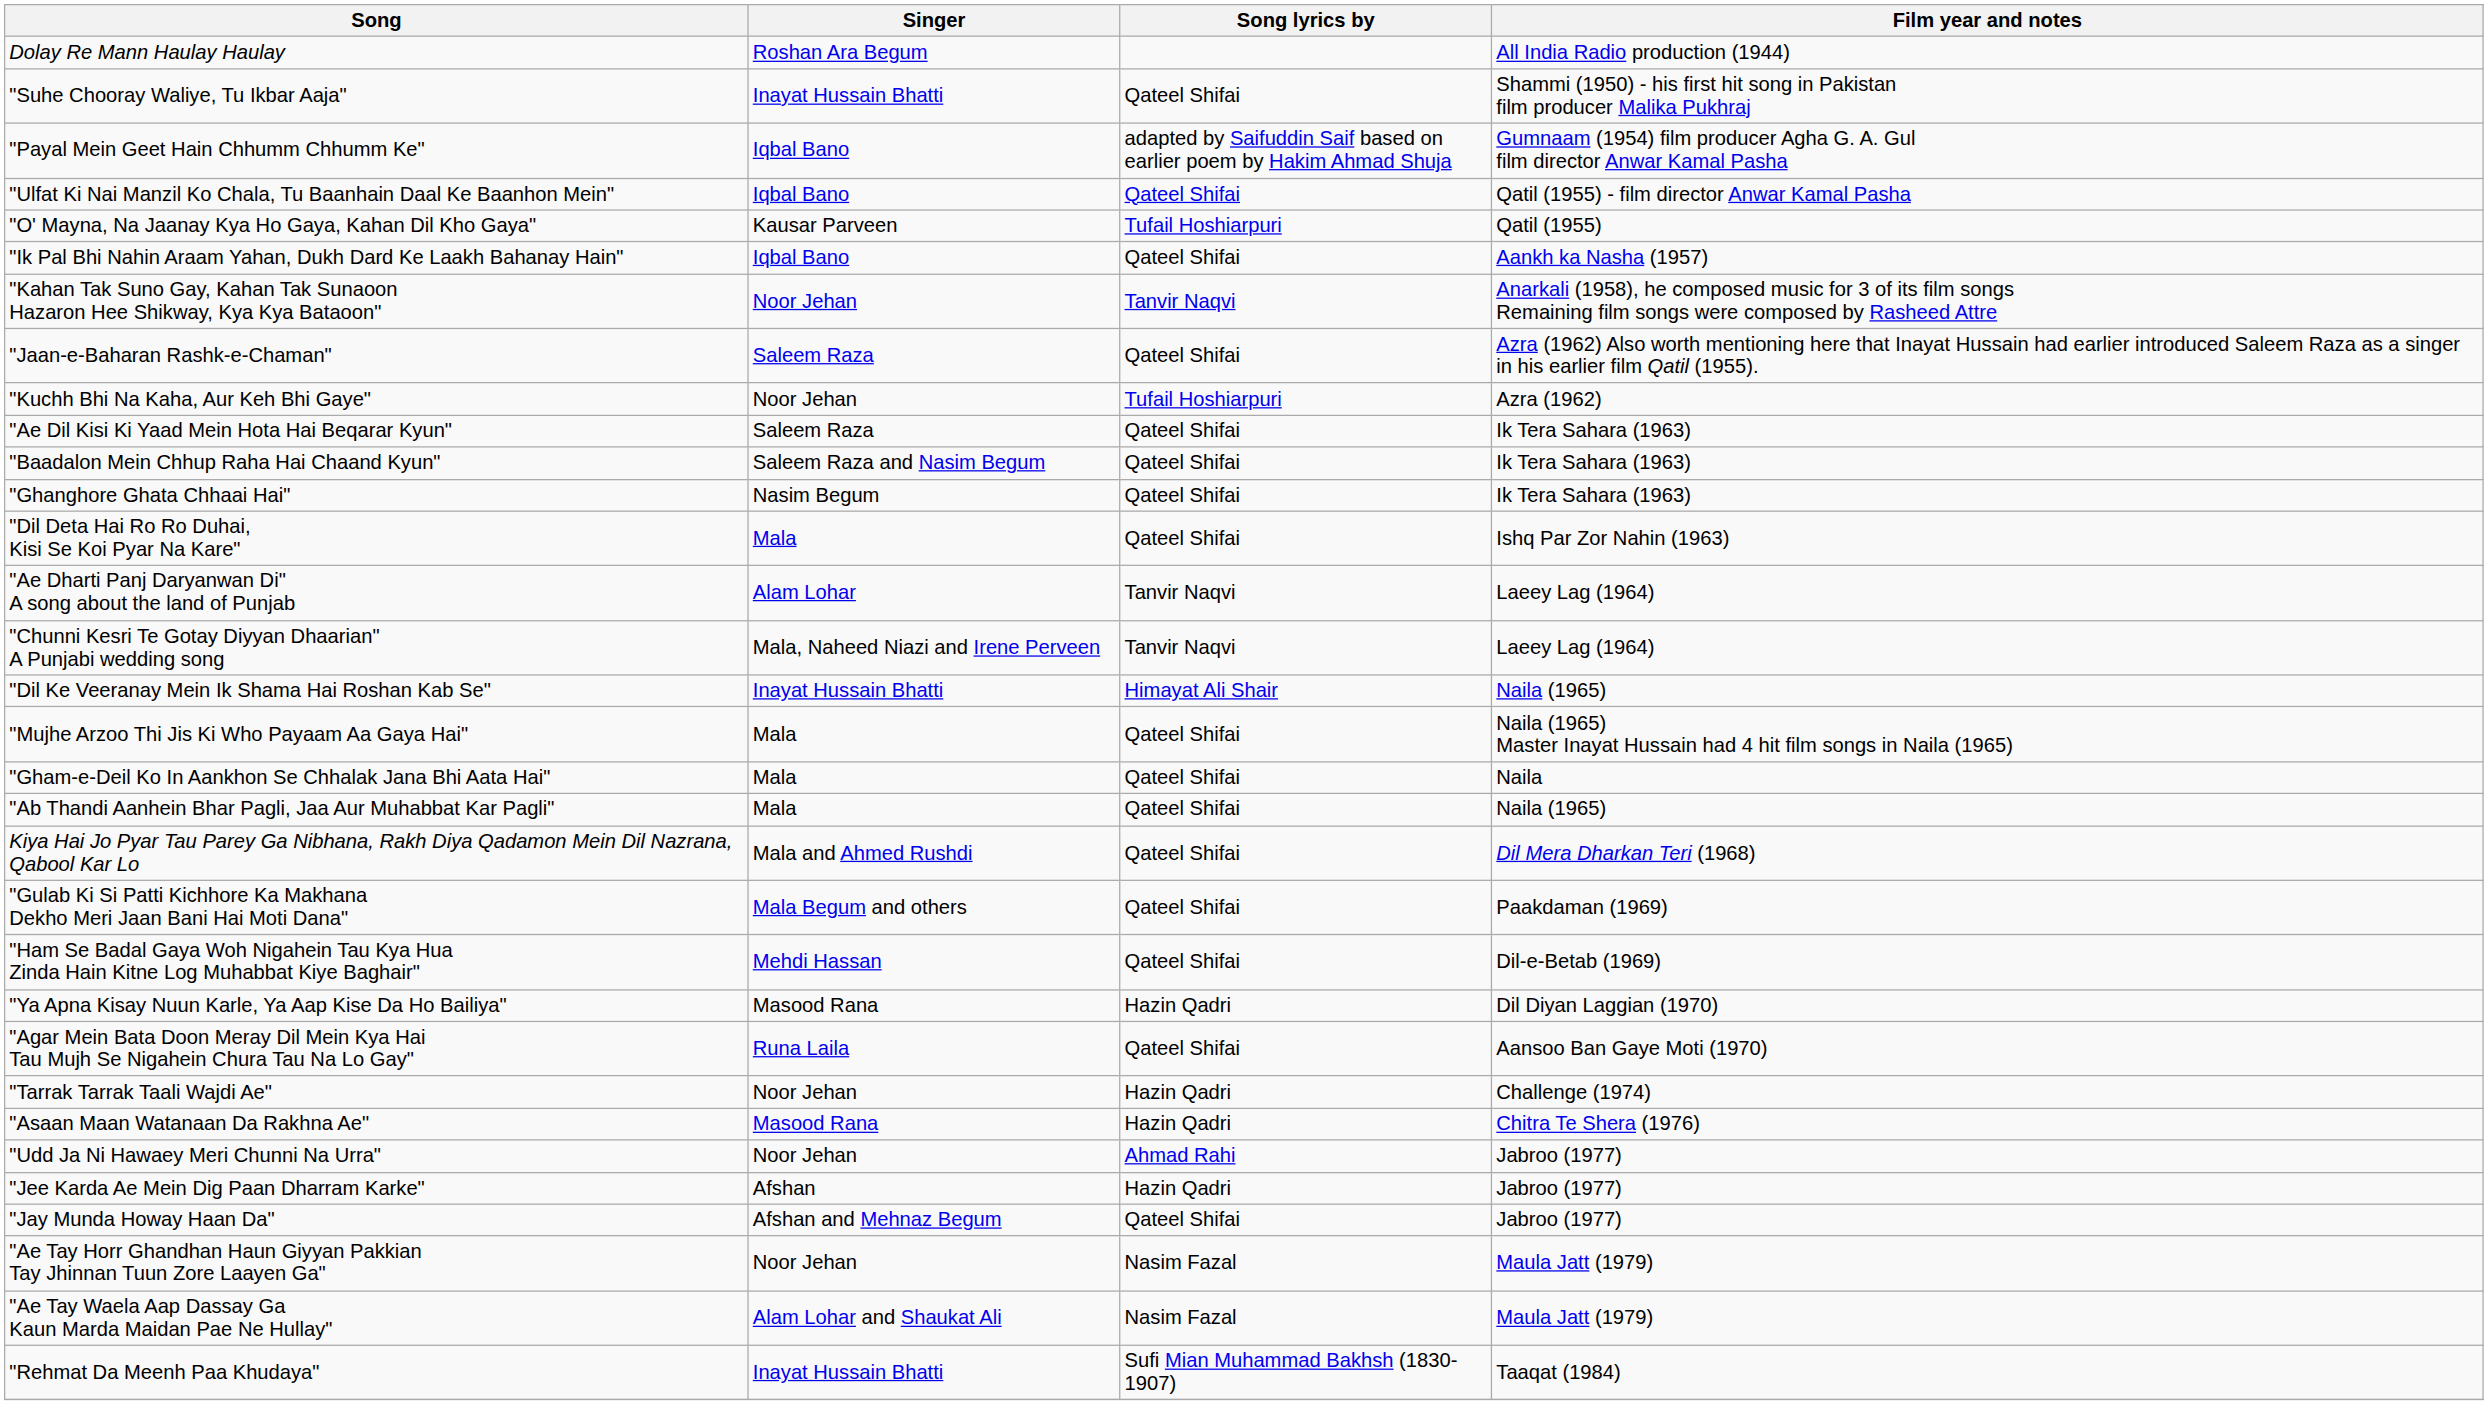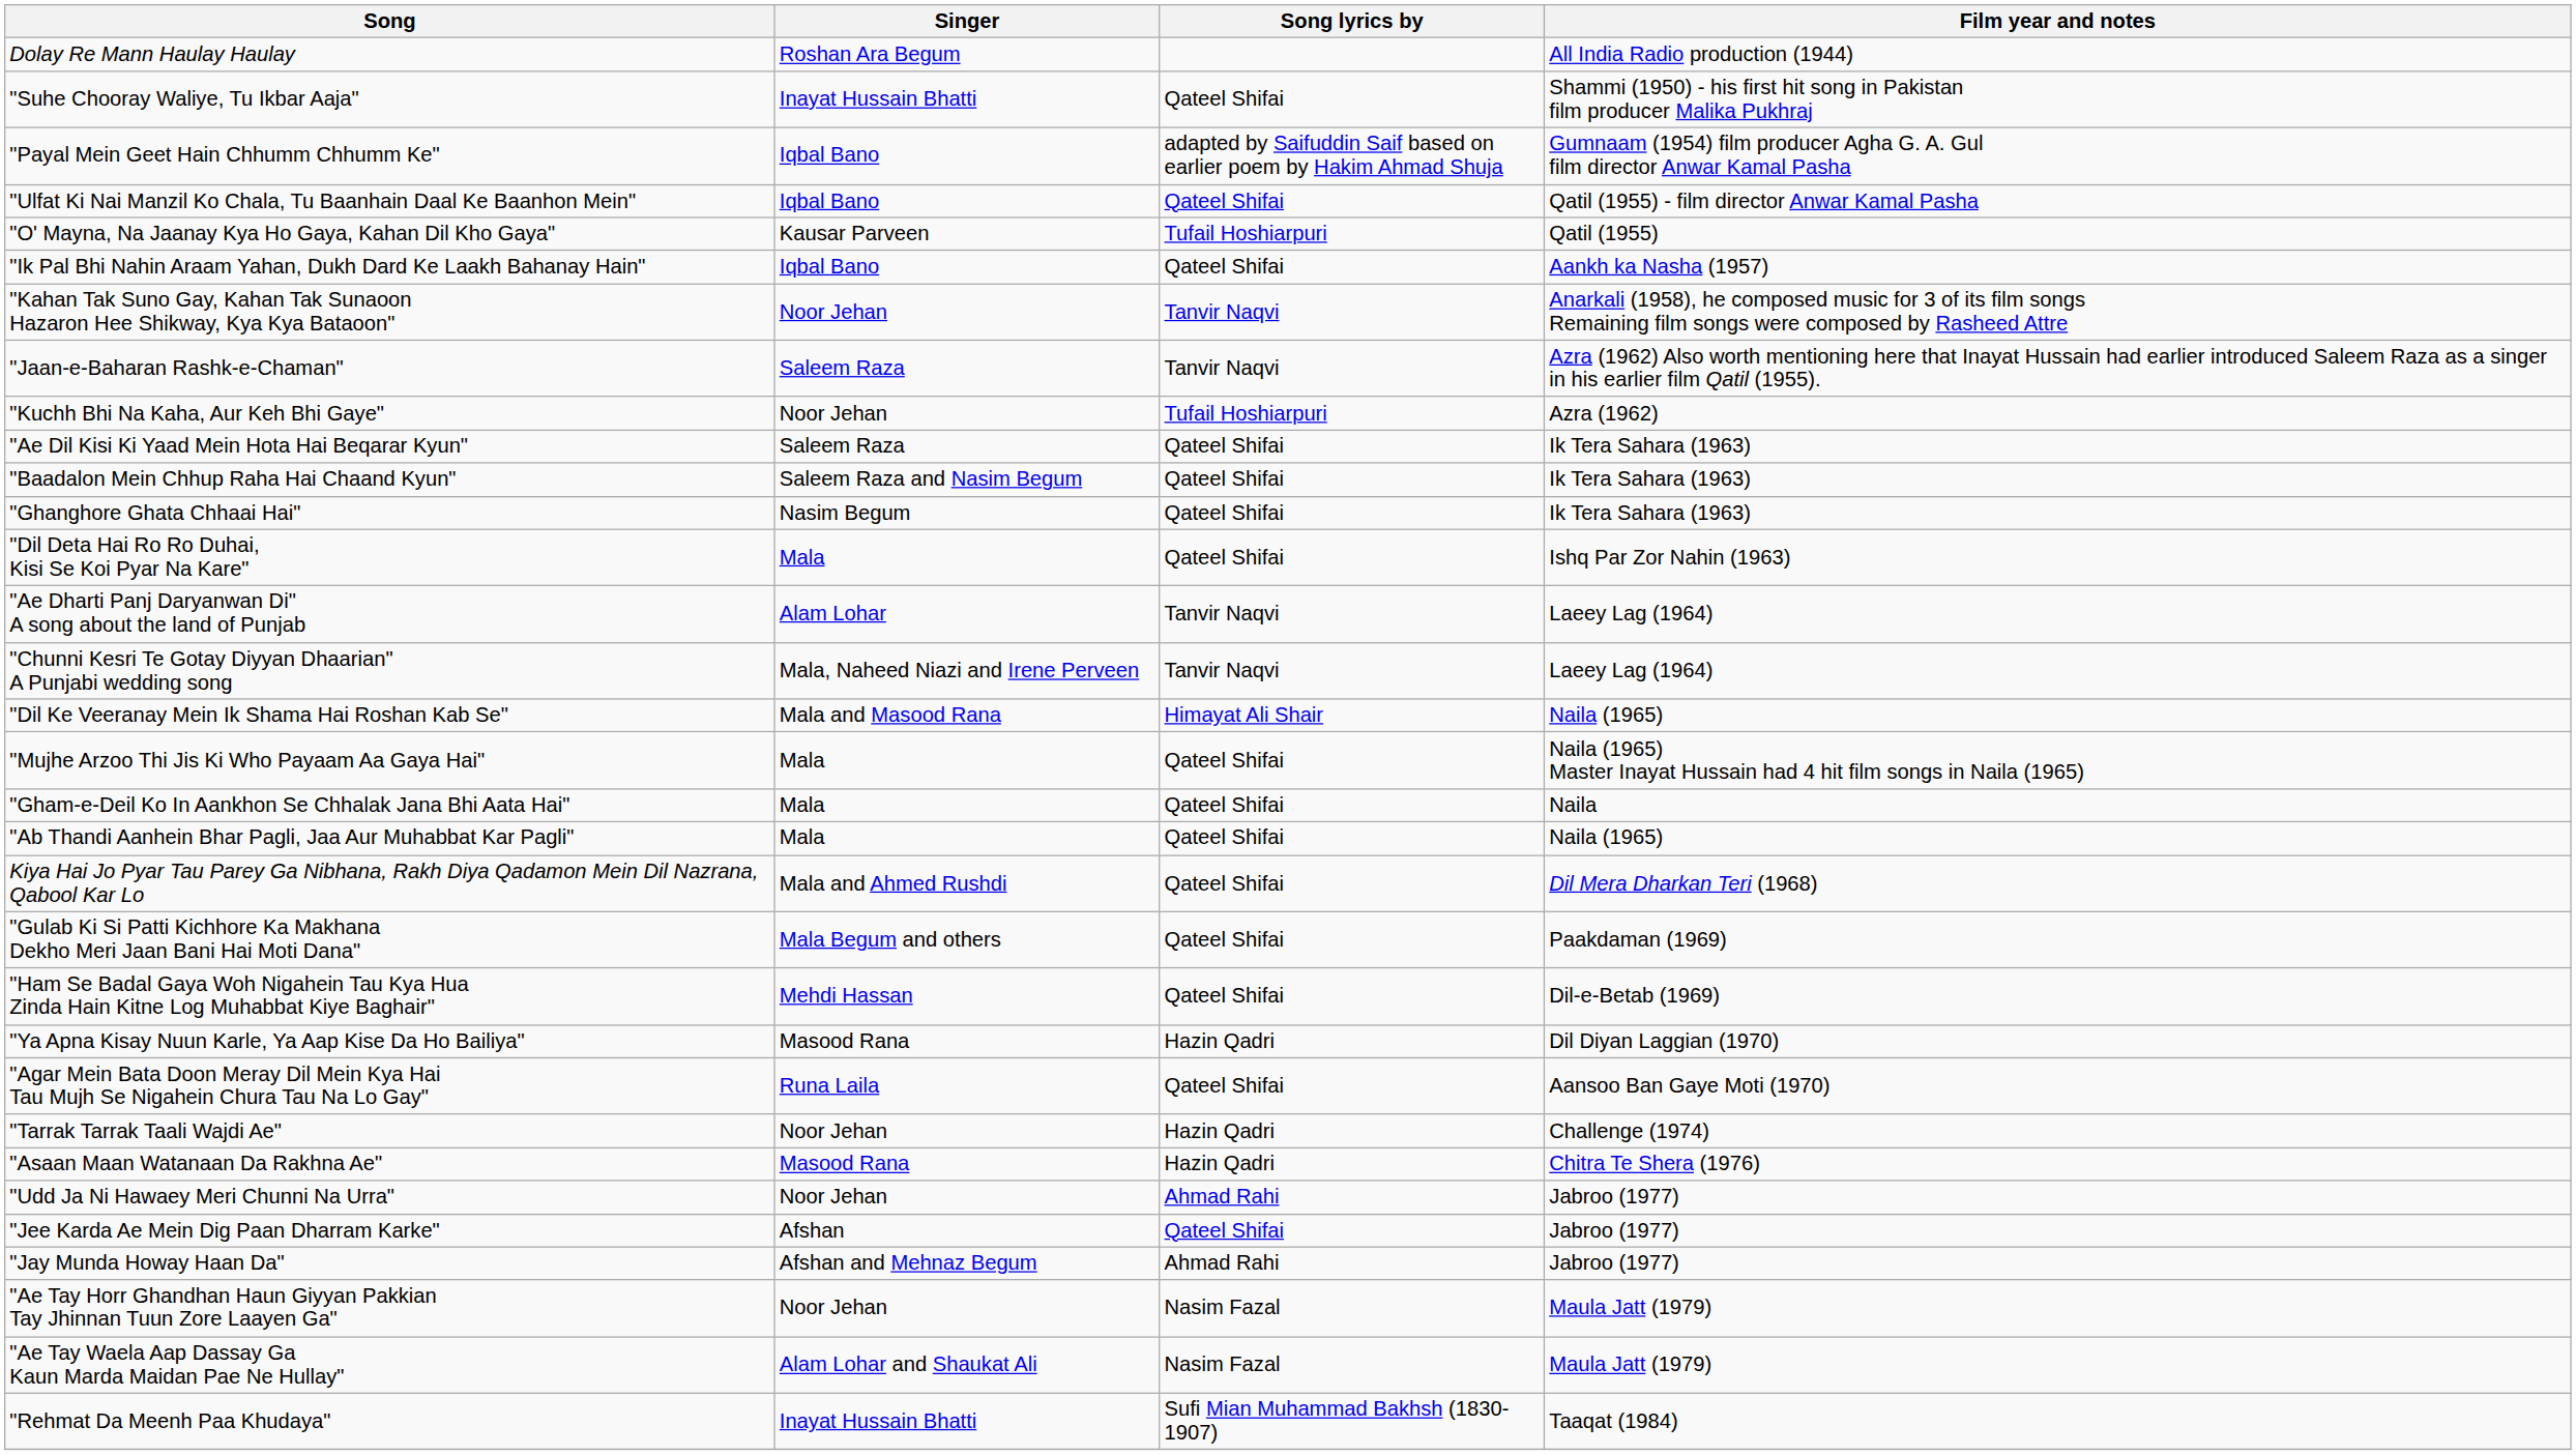"Jaan-e-Baharan Rashk-e-Chaman" | Song lyrics by: Qateel Shifai -> Tanvir Naqvi
"Dil Ke Veeranay Mein Ik Shama Hai Roshan Kab Se" | Singer: Inayat Hussain Bhatti -> Mala and Masood Rana
"Jee Karda Ae Mein Dig Paan Dharram Karke" | Song lyrics by: Hazin Qadri -> Qateel Shifai
"Jay Munda Howay Haan Da" | Song lyrics by: Qateel Shifai -> Ahmad Rahi
